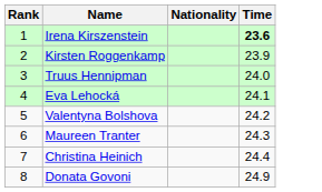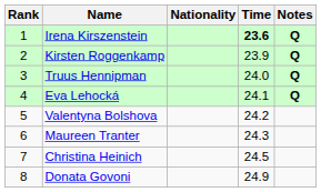+ column: Notes | Q | Q | Q | Q
Christina Heinich | Time: 24.4 -> 24.5
